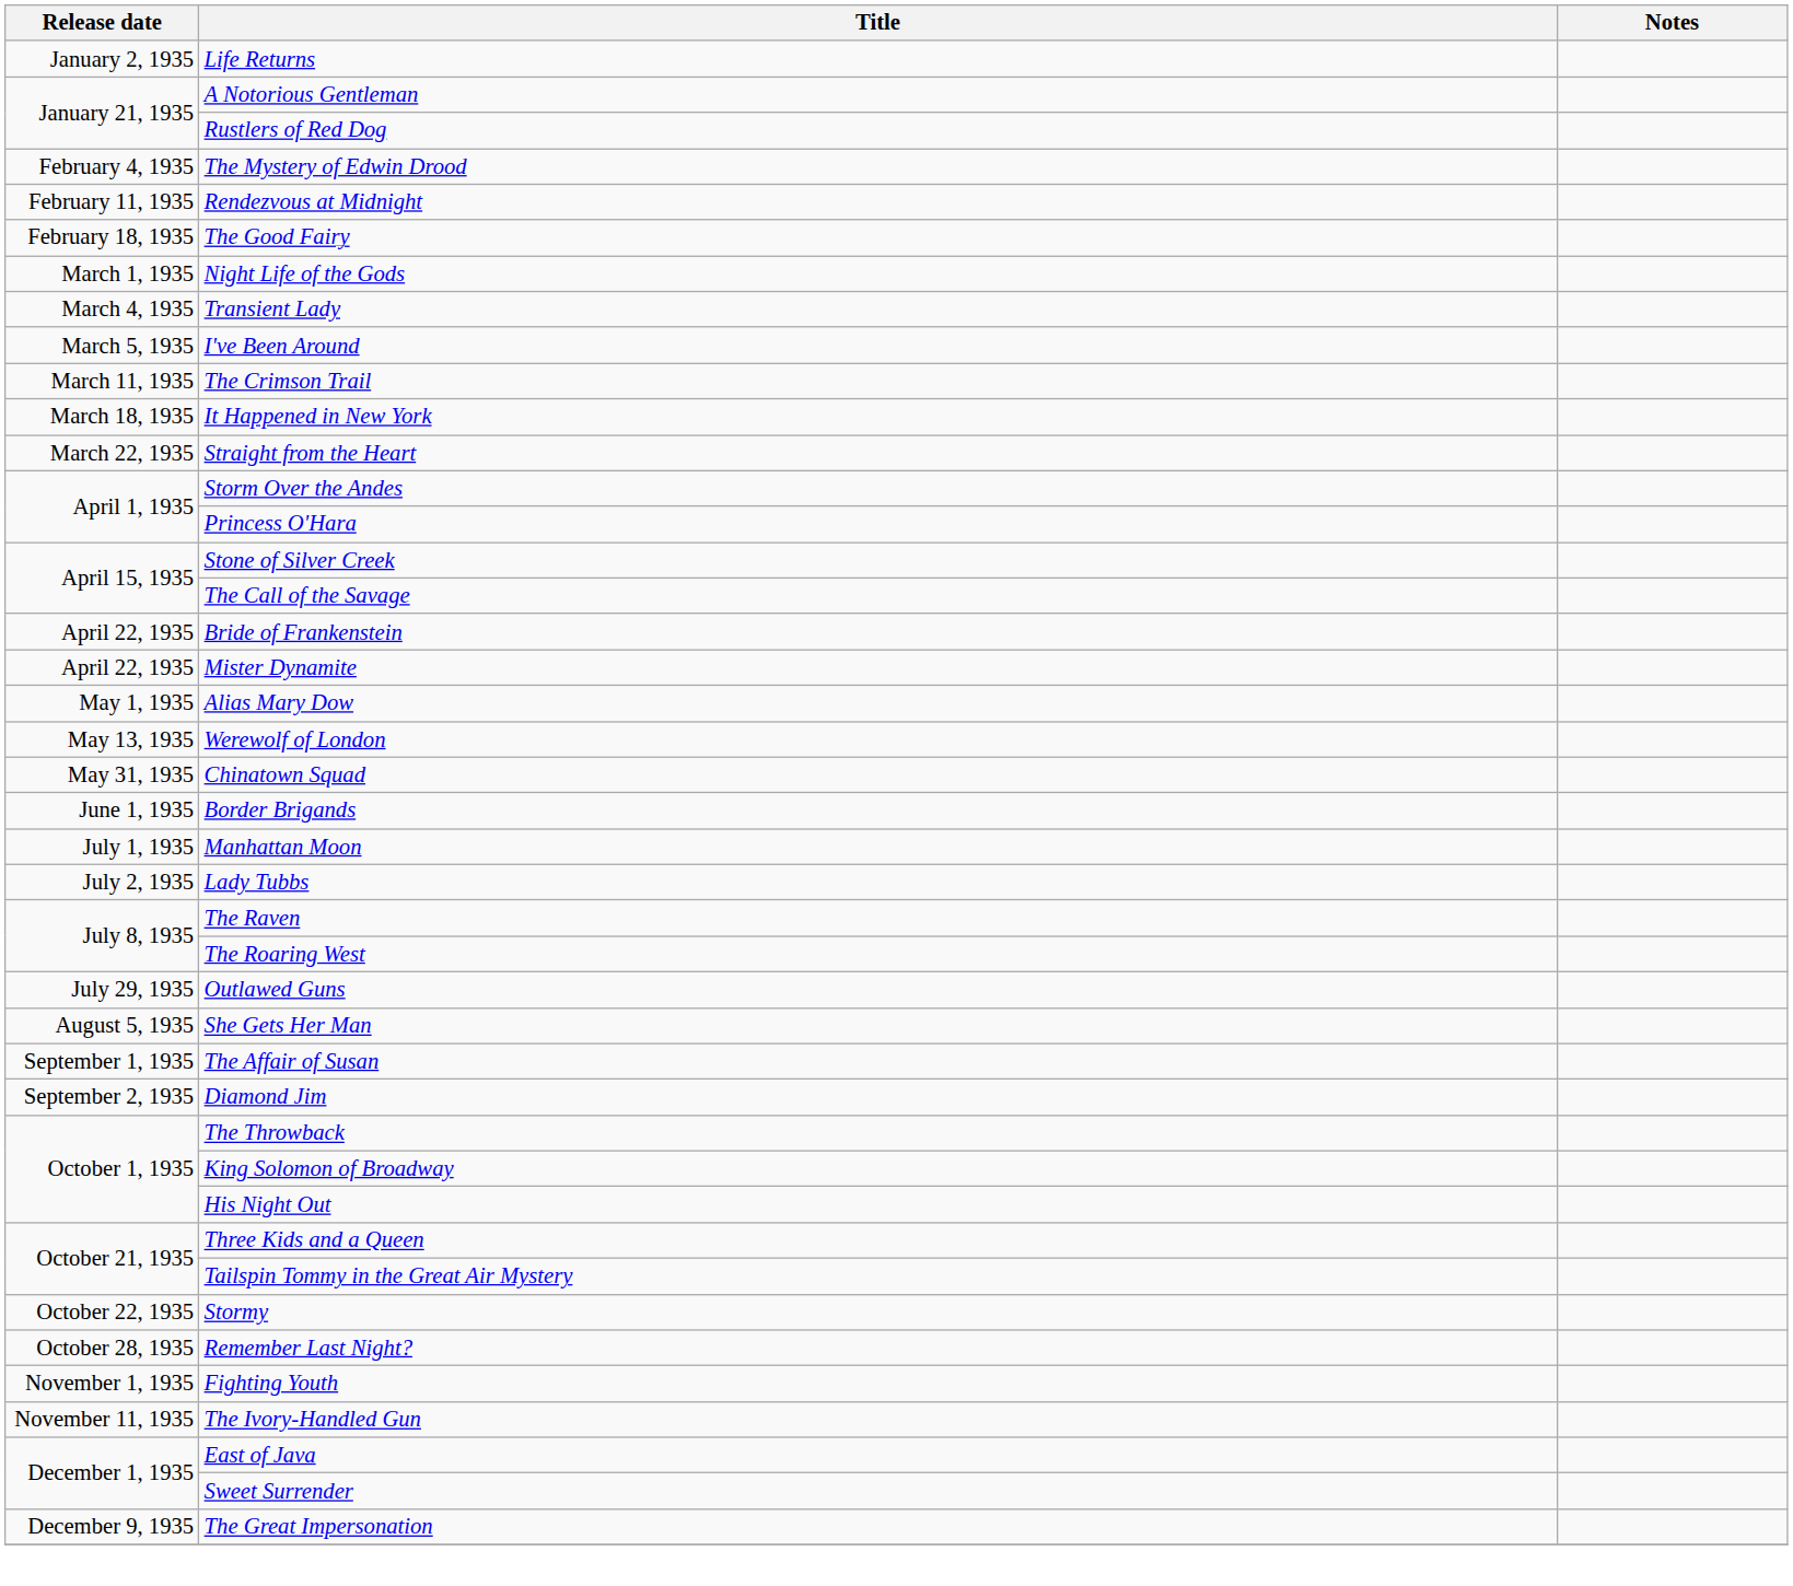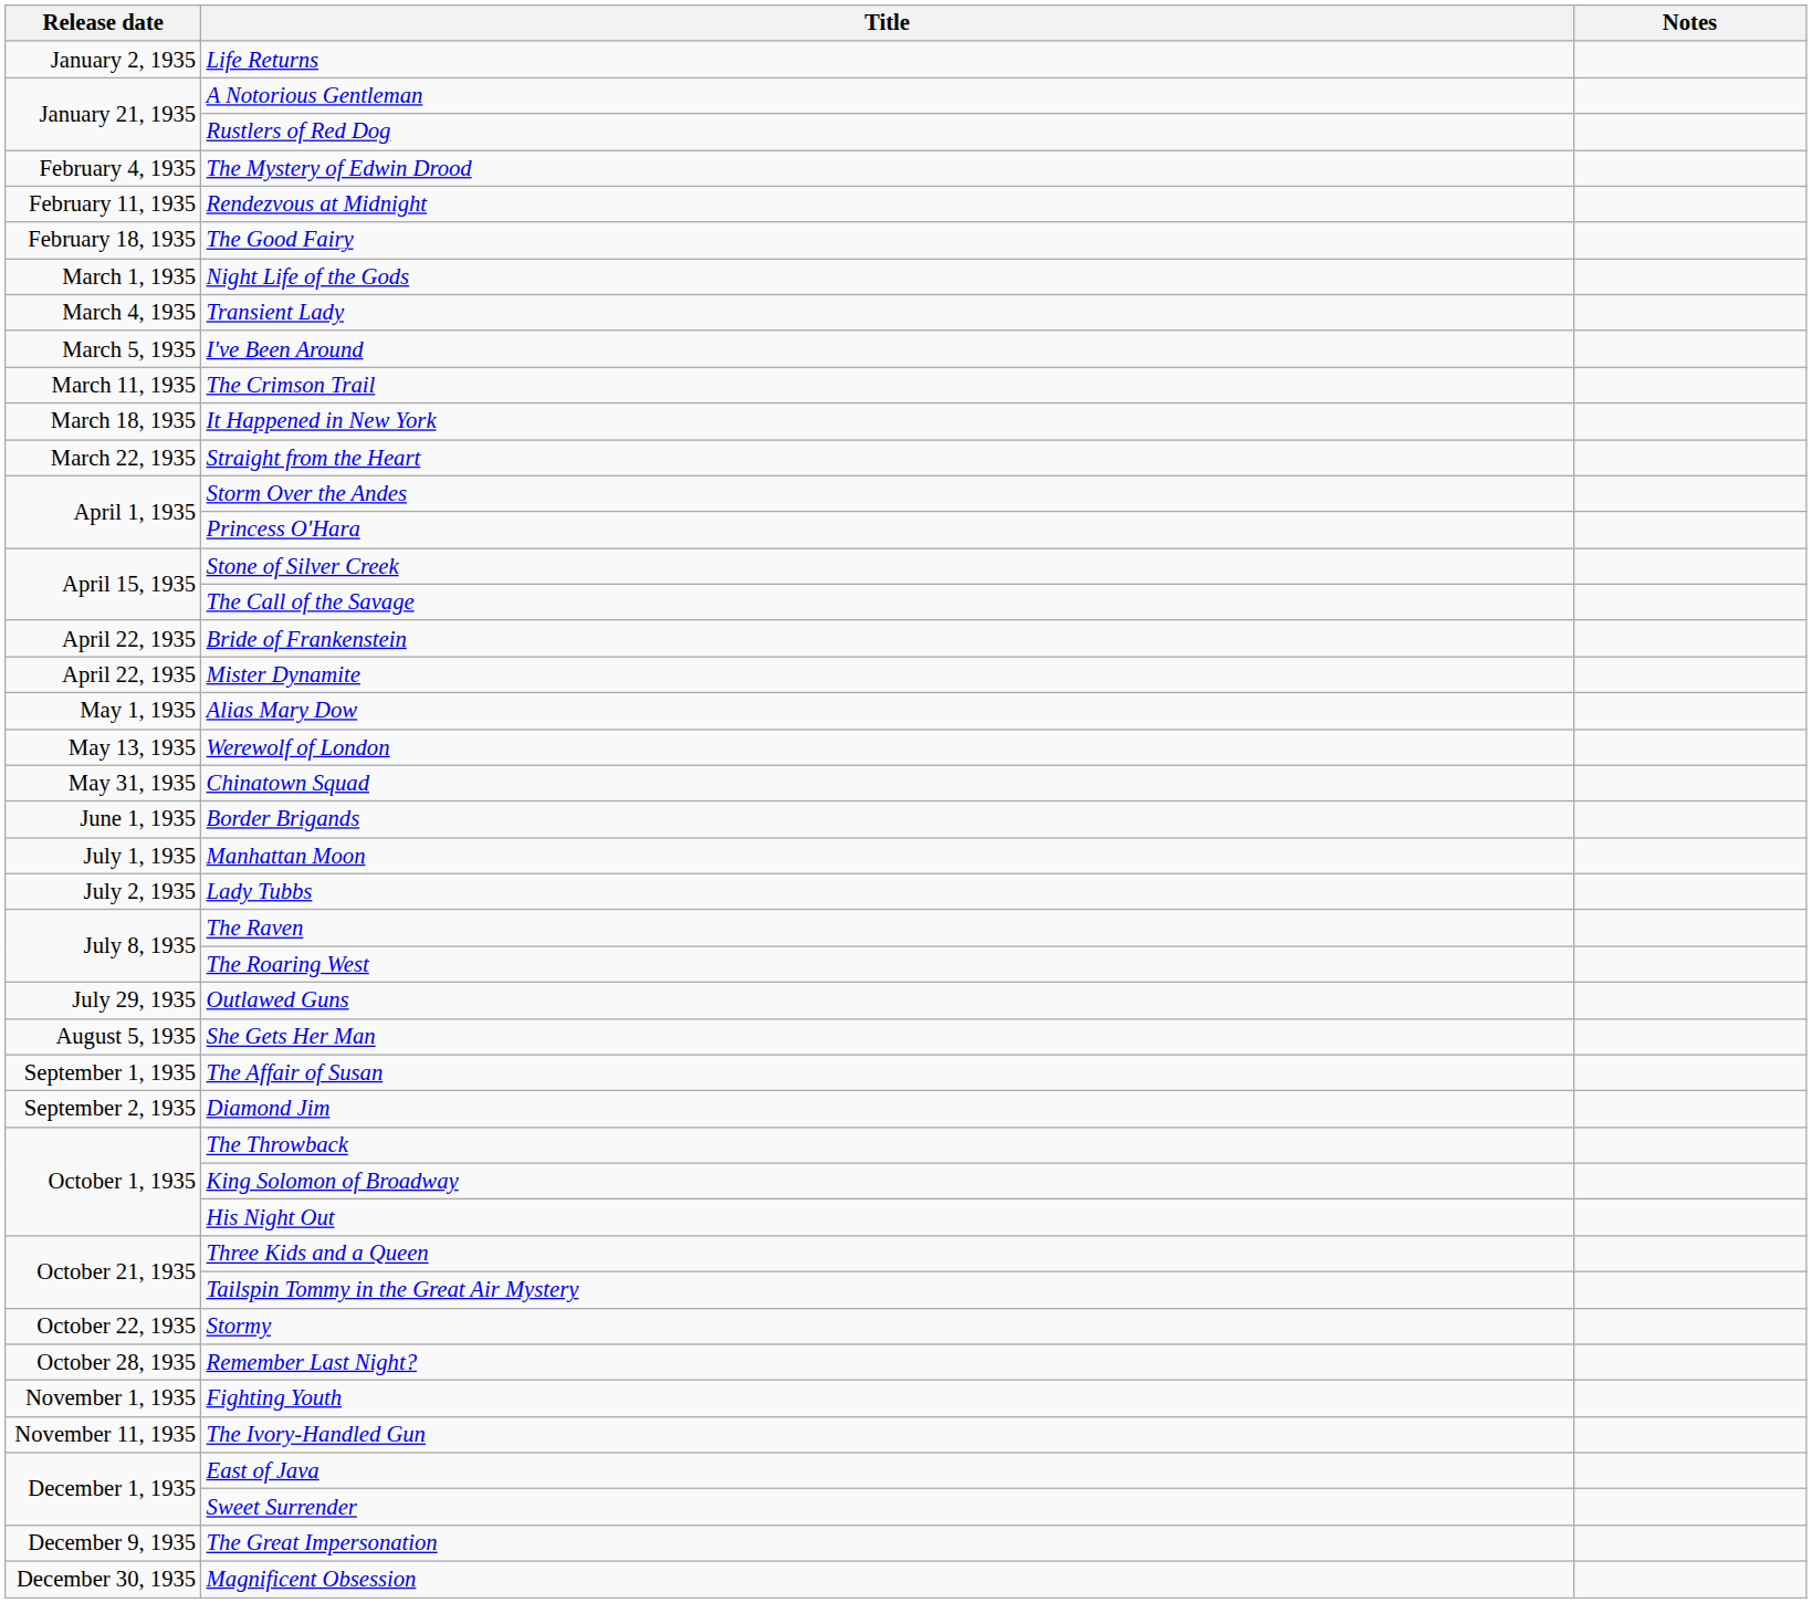+ row: December 30, 1935 | Magnificent Obsession
